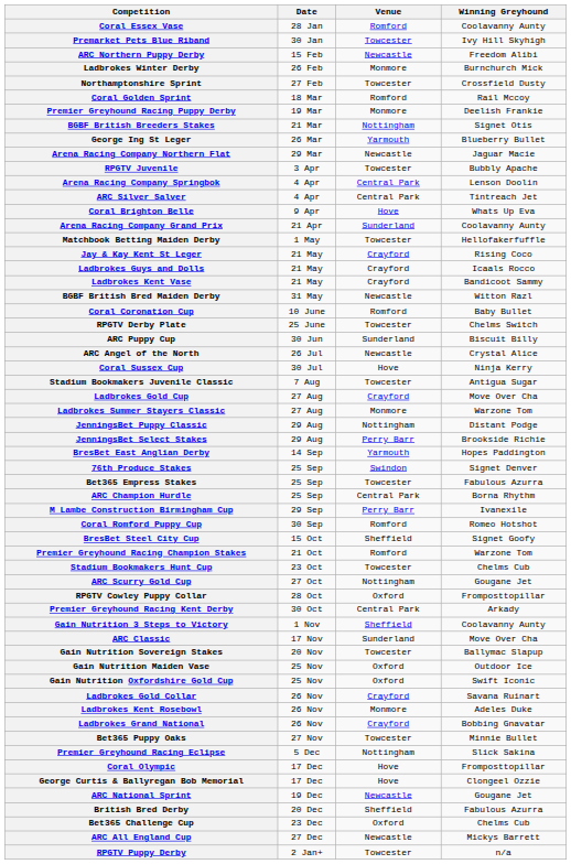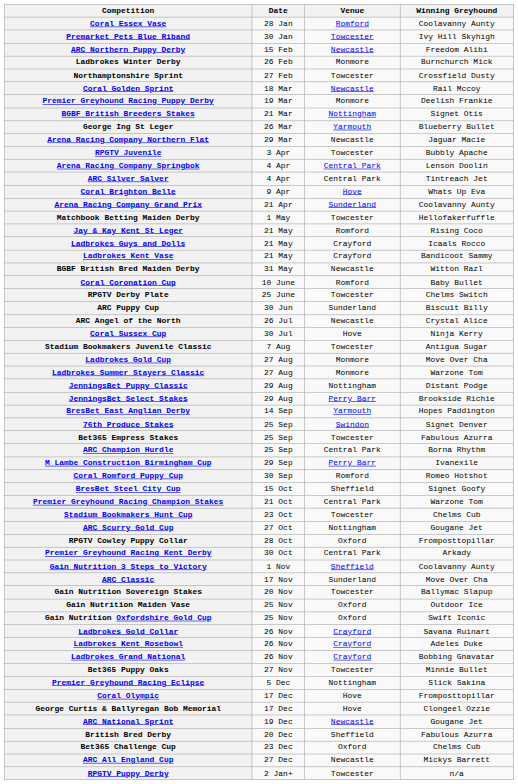Coral Golden Sprint | Venue: Romford -> Newcastle
Jay & Kay Kent St Leger | Venue: Crayford -> Romford
Ladbrokes Gold Cup | Venue: Crayford -> Monmore
Premier Greyhound Racing Champion Stakes | Venue: Romford -> Central Park
Ladbrokes Kent Rosebowl | Venue: Monmore -> Crayford
